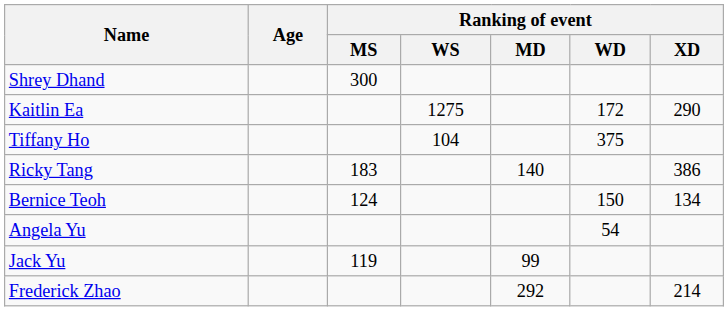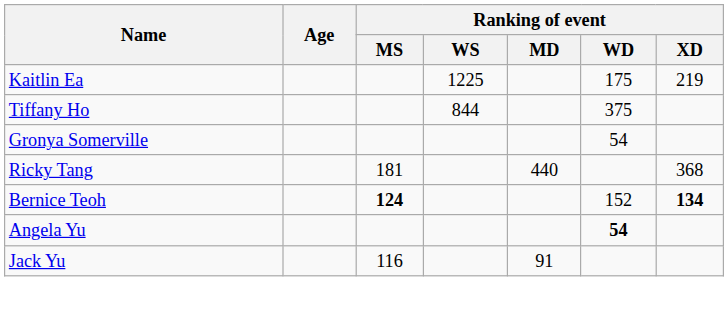- row: Shrey Dhand | 300
Kaitlin Ea | Ranking of event / WS: 1275 -> 1225
Kaitlin Ea | Ranking of event / WD: 172 -> 175
Kaitlin Ea | Ranking of event / XD: 290 -> 219
Tiffany Ho | Ranking of event / WS: 104 -> 844
+ row: Gronya Somerville | 54
Ricky Tang | Ranking of event / MS: 183 -> 181
Ricky Tang | Ranking of event / MD: 140 -> 440
Ricky Tang | Ranking of event / XD: 386 -> 368
Bernice Teoh | Ranking of event / MS: normal -> bold
Bernice Teoh | Ranking of event / WD: 150 -> 152
Bernice Teoh | Ranking of event / XD: normal -> bold
Angela Yu | Ranking of event / WD: normal -> bold
Jack Yu | Ranking of event / MS: 119 -> 116
Jack Yu | Ranking of event / MD: 99 -> 91
- row: Frederick Zhao | 292 | 214
